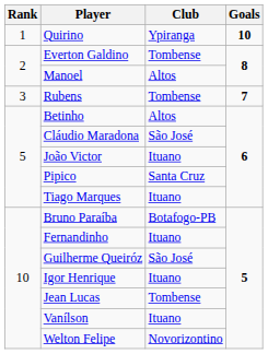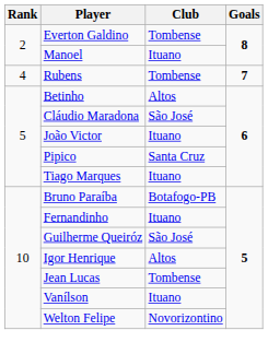- row: 1 | Quirino | Ypiranga | 10
Manoel | Club: Altos -> Ituano
Rubens | Rank: 3 -> 4
Igor Henrique | Club: Ituano -> Altos
